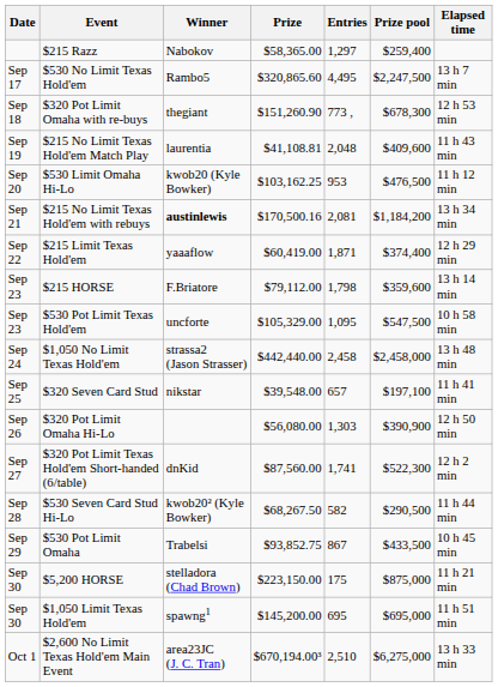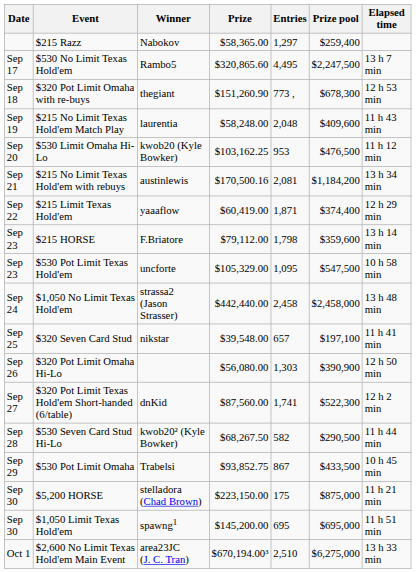$215 No Limit Texas Hold'em Match Play | Prize: $41,108.81 -> $58,248.00
$215 No Limit Texas Hold'em with rebuys | Winner: bold -> normal
